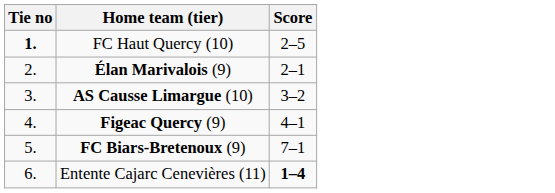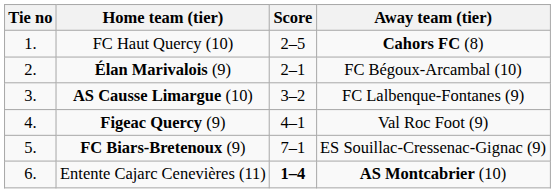+ column: Away team (tier) | Cahors FC (8) | FC Bégoux-Arcambal (10) | FC Lalbenque-Fontanes (9) | Val Roc Foot (9) | ES Souillac-Cressenac-Gignac (9) | AS Montcabrier (10)
FC Haut Quercy (10) | Tie no: bold -> normal
